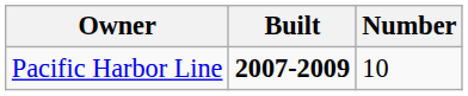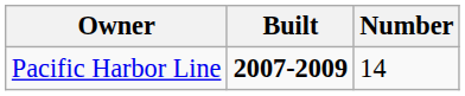Pacific Harbor Line | Number: 10 -> 14
